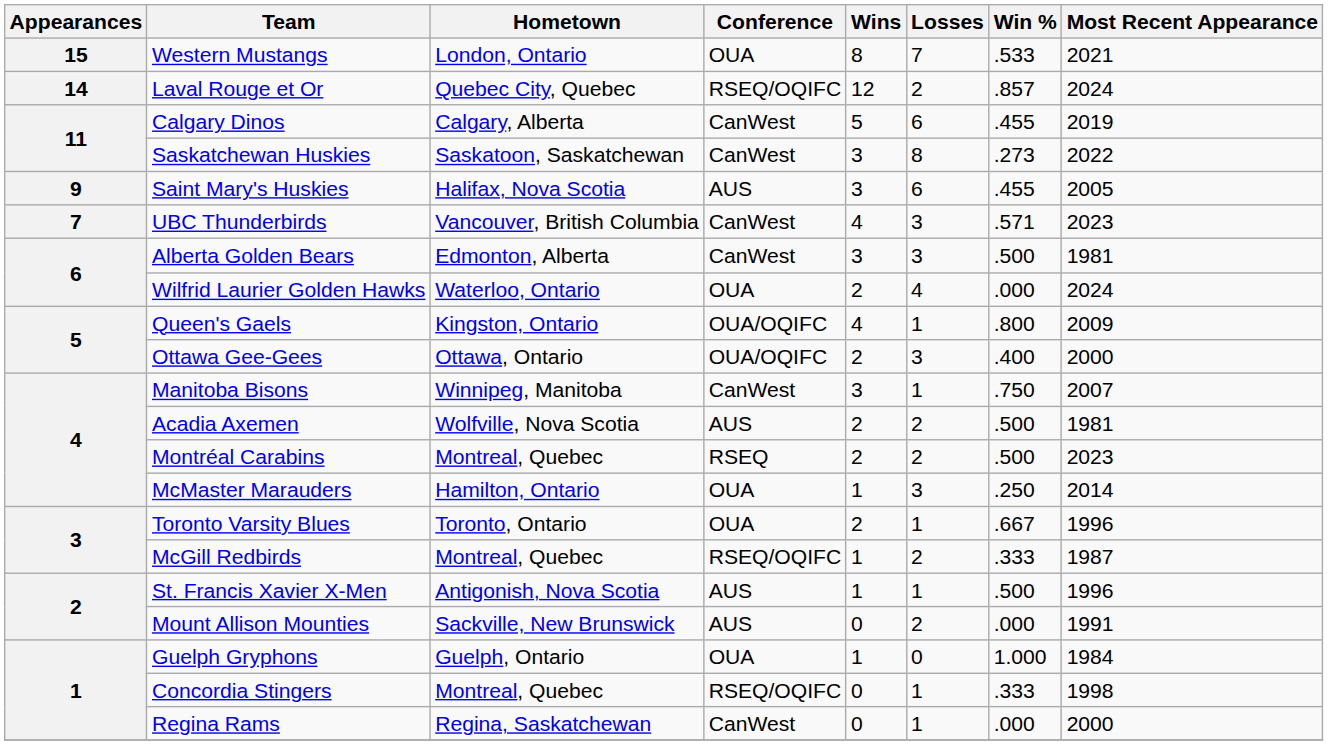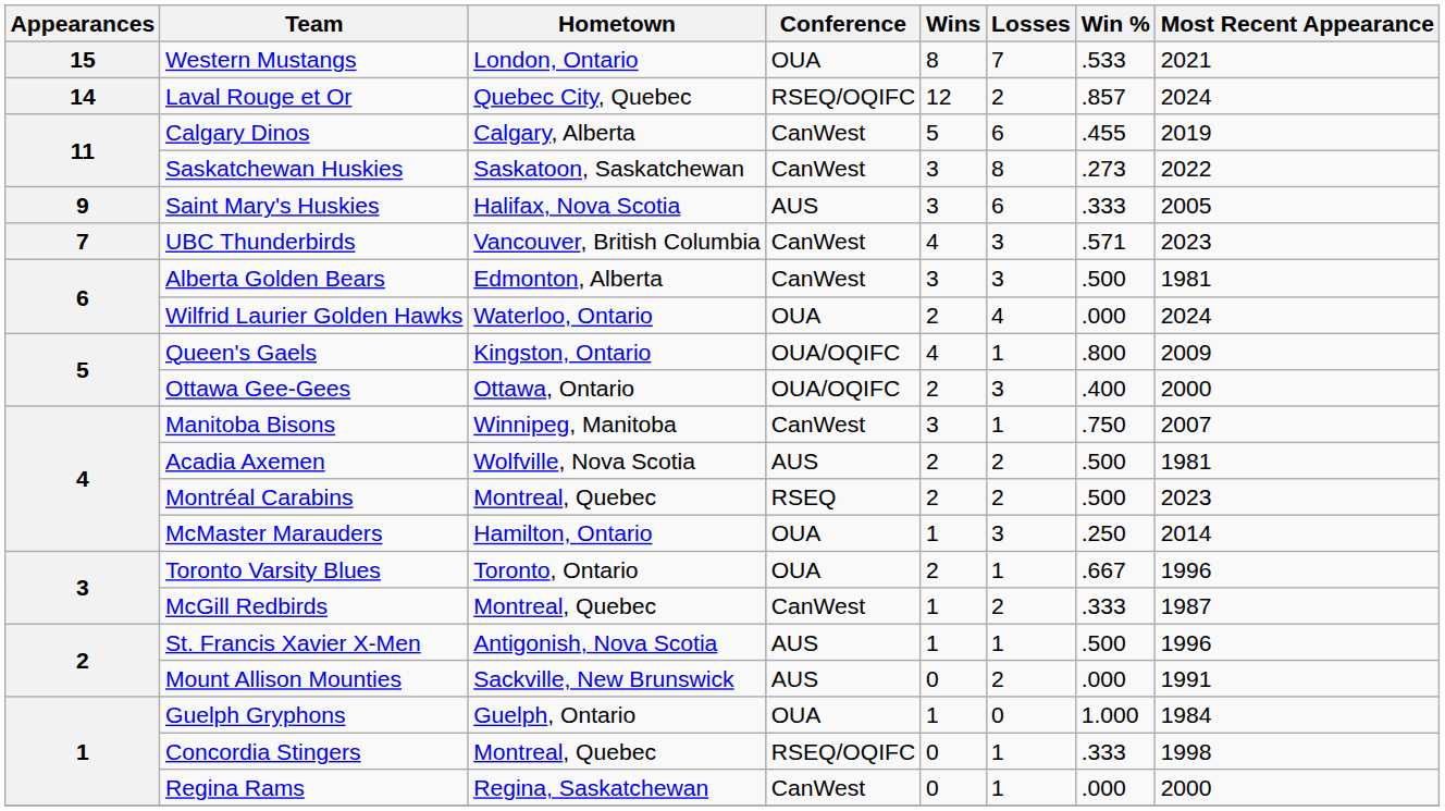Saint Mary's Huskies | Win %: .455 -> .333
McGill Redbirds | Conference: RSEQ/OQIFC -> CanWest
